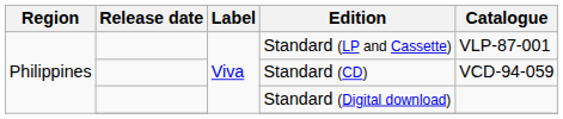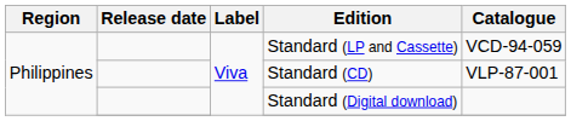Standard (LP and Cassette) | Catalogue: VLP-87-001 -> VCD-94-059
Standard (CD) | Catalogue: VCD-94-059 -> VLP-87-001
